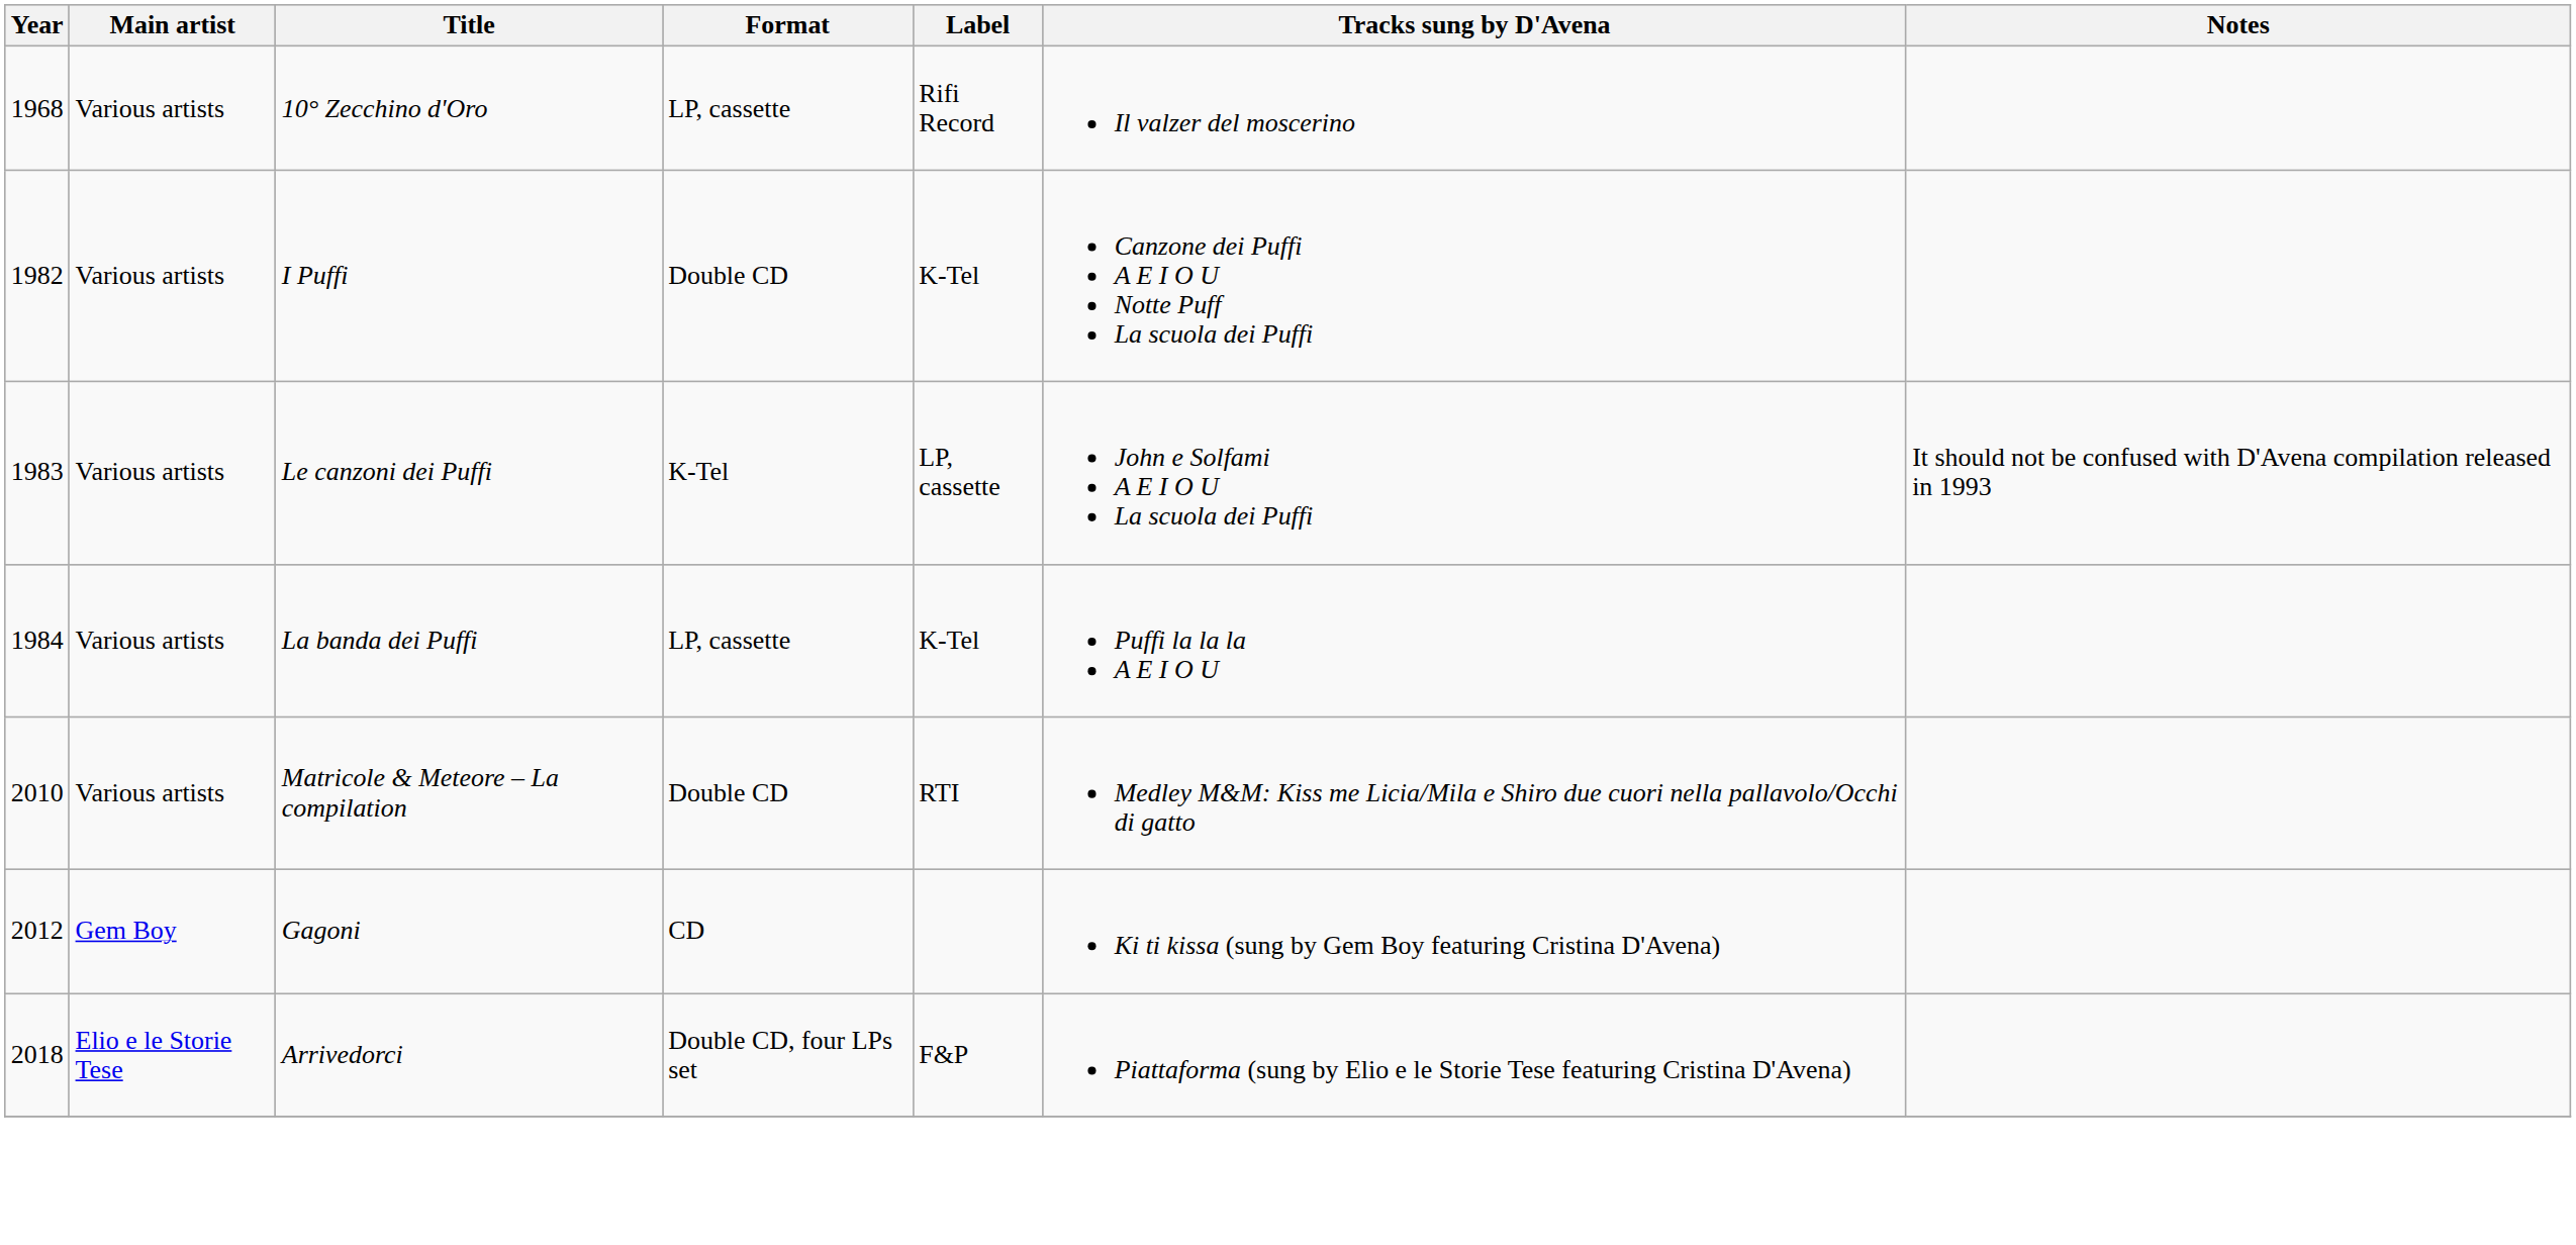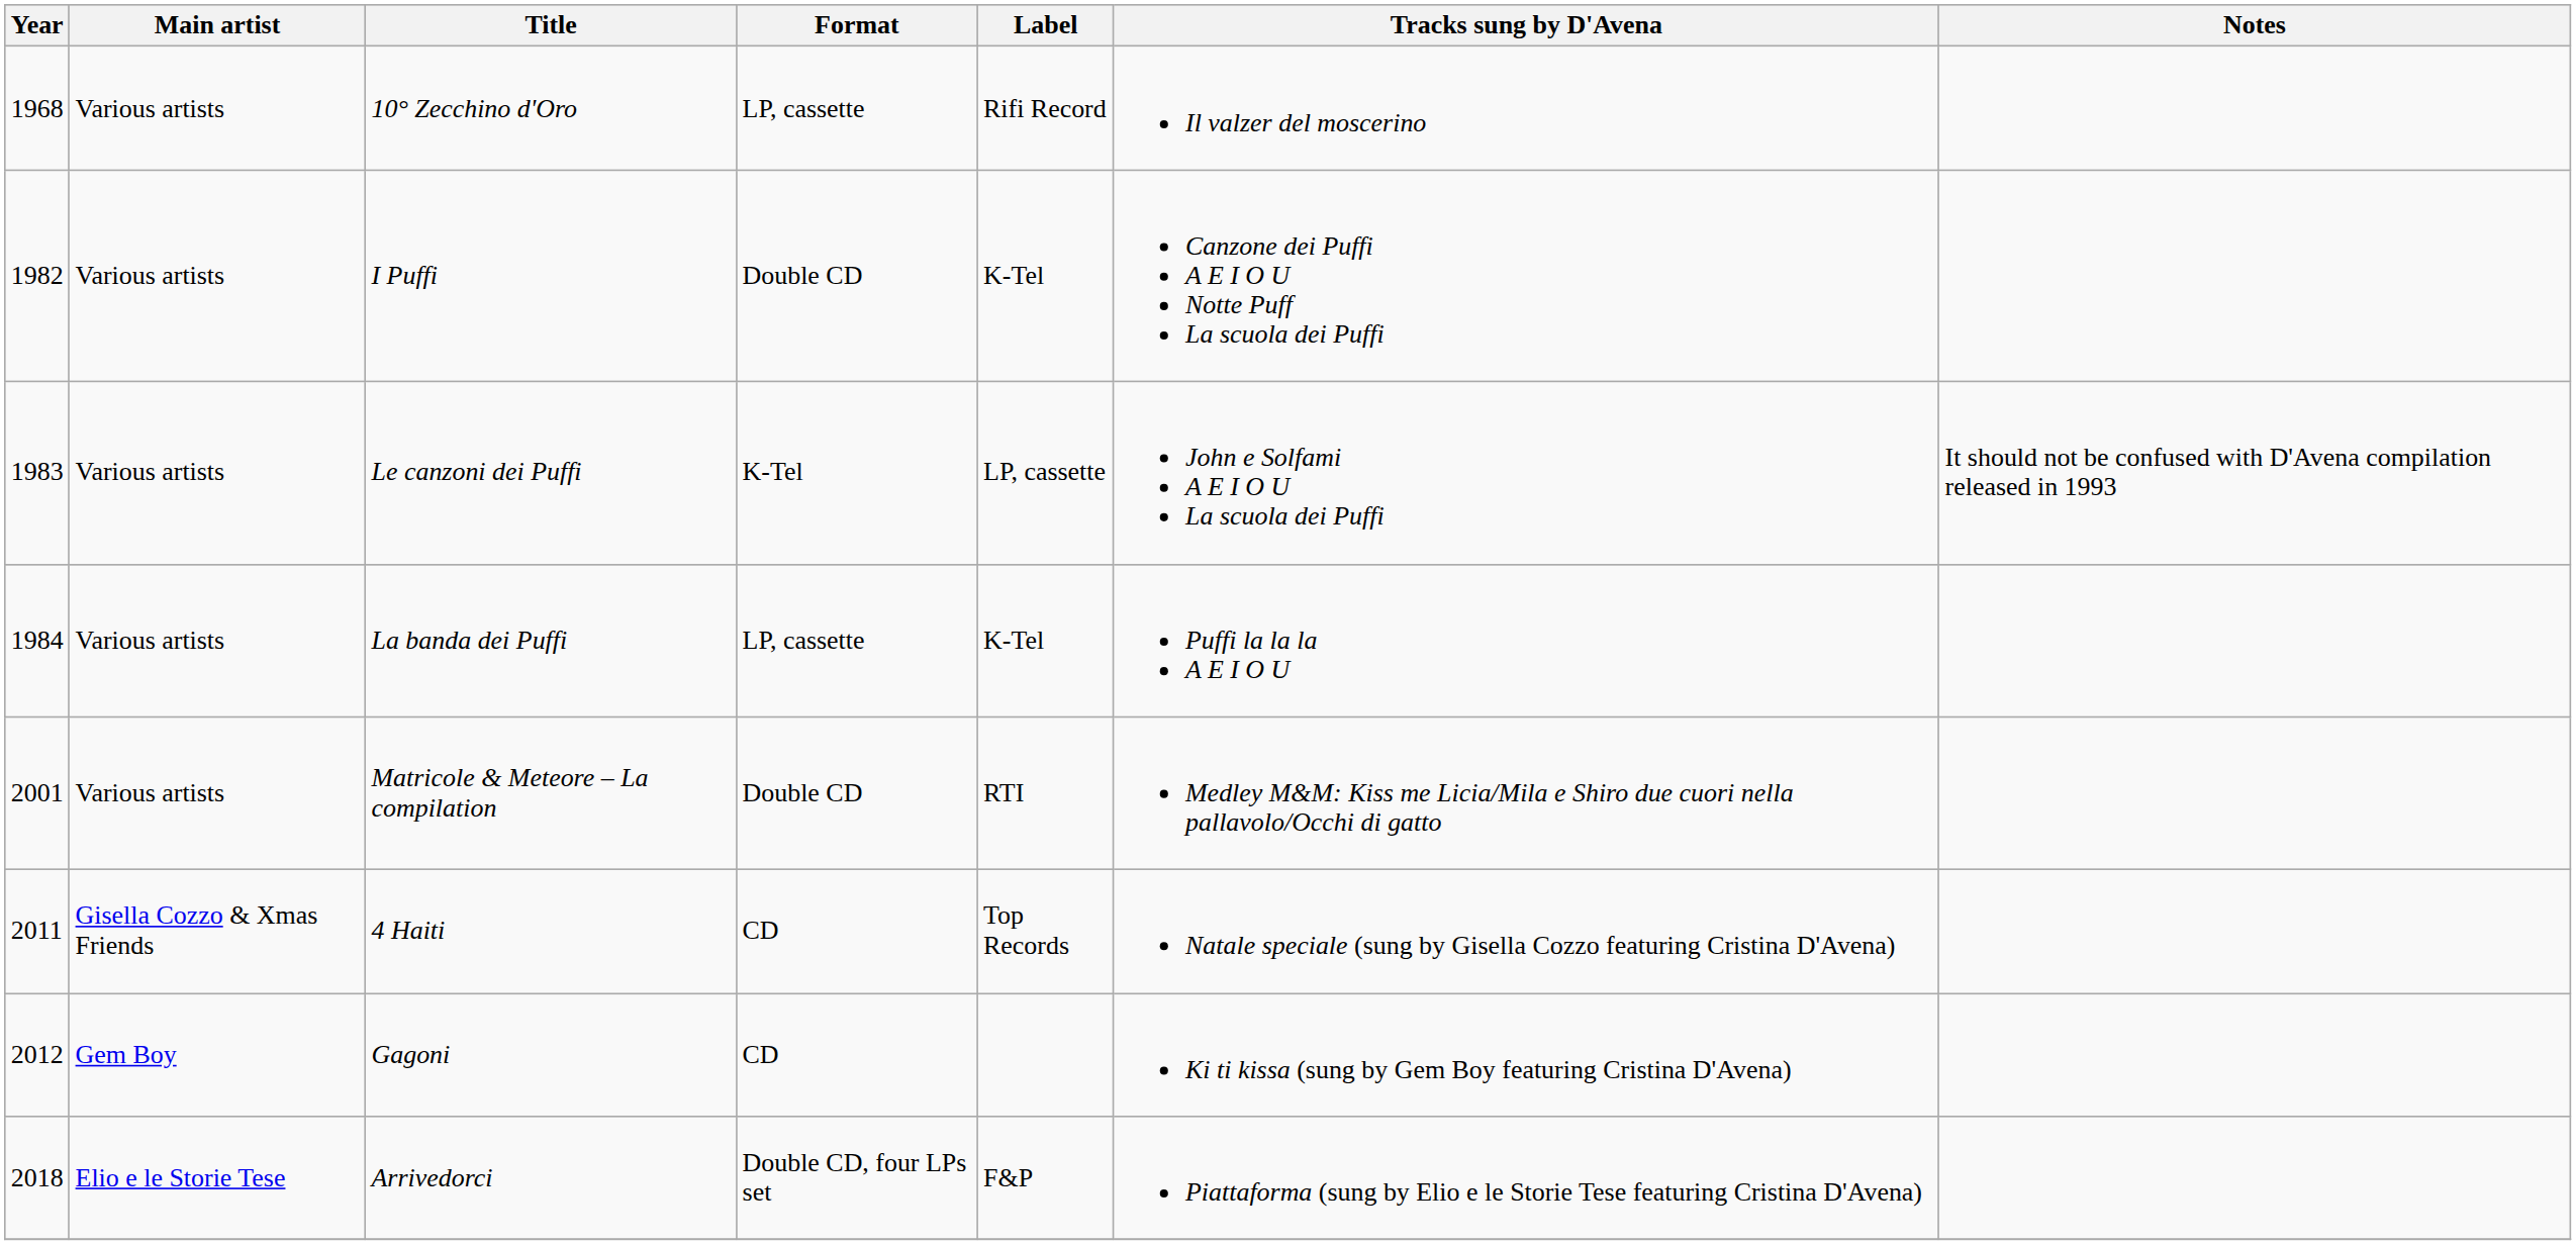Matricole & Meteore – La compilation | Year: 2010 -> 2001
+ row: 2011 | Gisella Cozzo & Xmas Friends | 4 Haiti | CD | Top Records | Natale speciale (sung by Gisella Cozzo featuring Cristina D'Avena)
